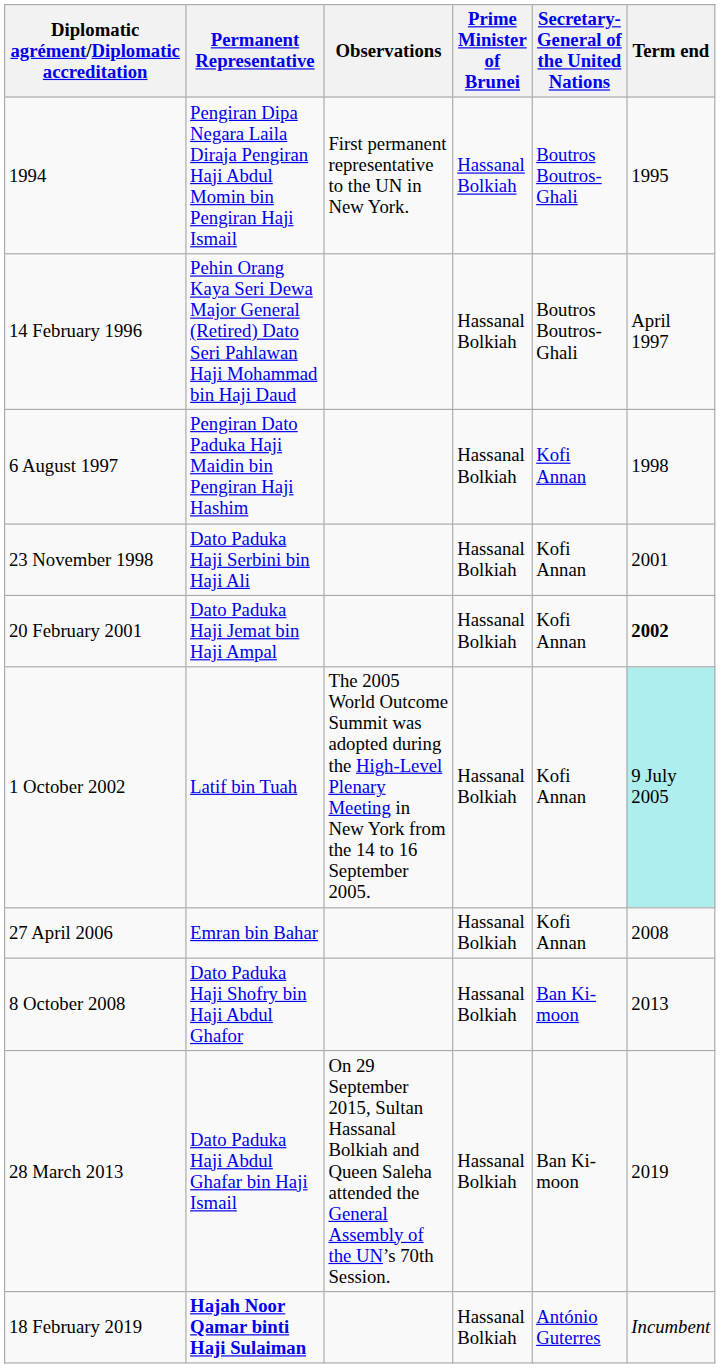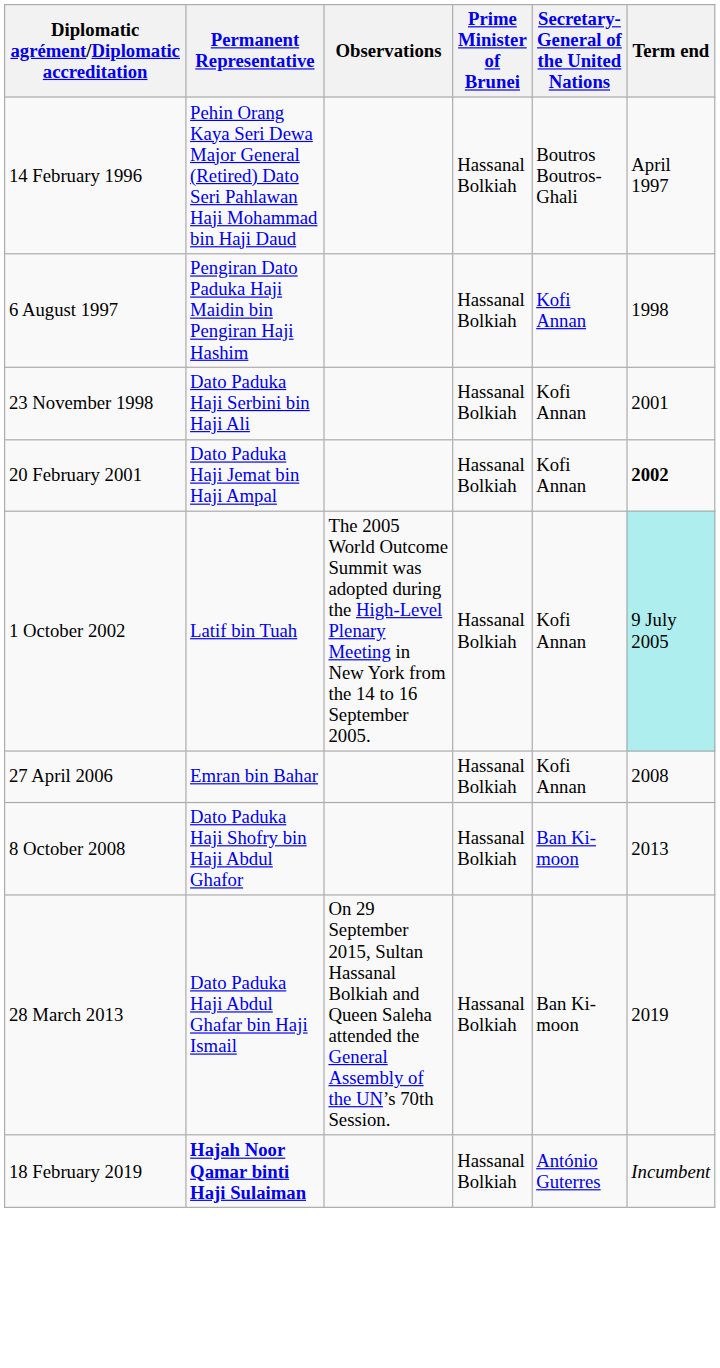- row: 1994 | Pengiran Dipa Negara Laila Diraja Pengiran Haji Abdul Momin bin Pengiran Haji Ismail | First permanent representative to the UN in New York. | Hassanal Bolkiah | Boutros Boutros-Ghali | 1995
